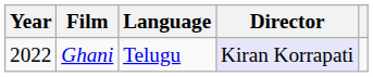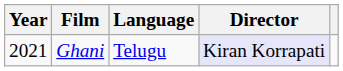Ghani | Year: 2022 -> 2021
